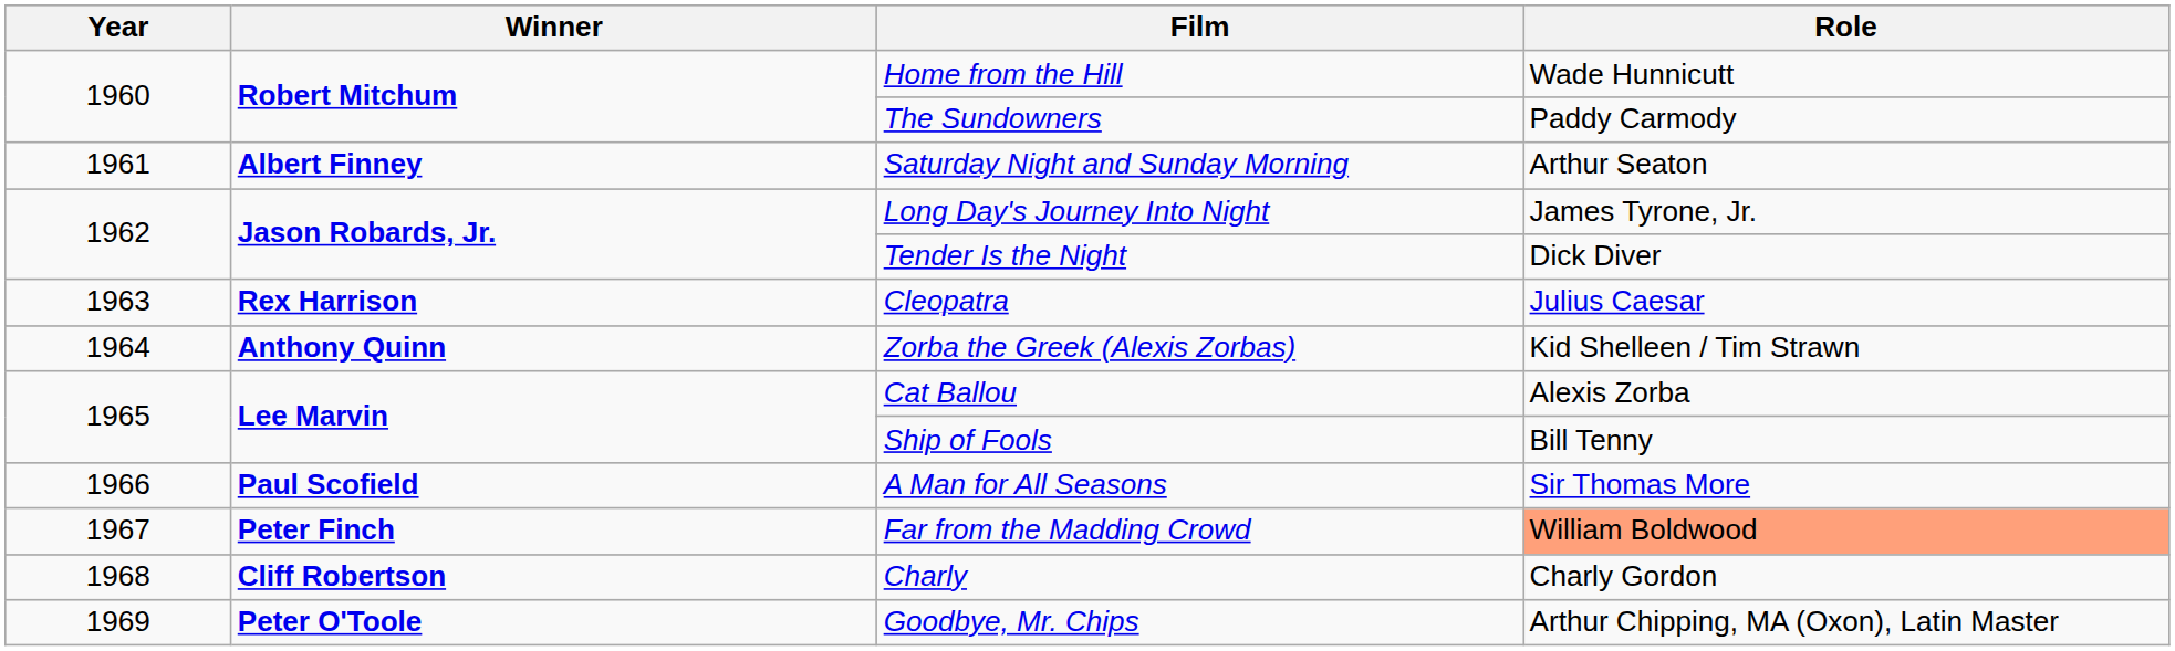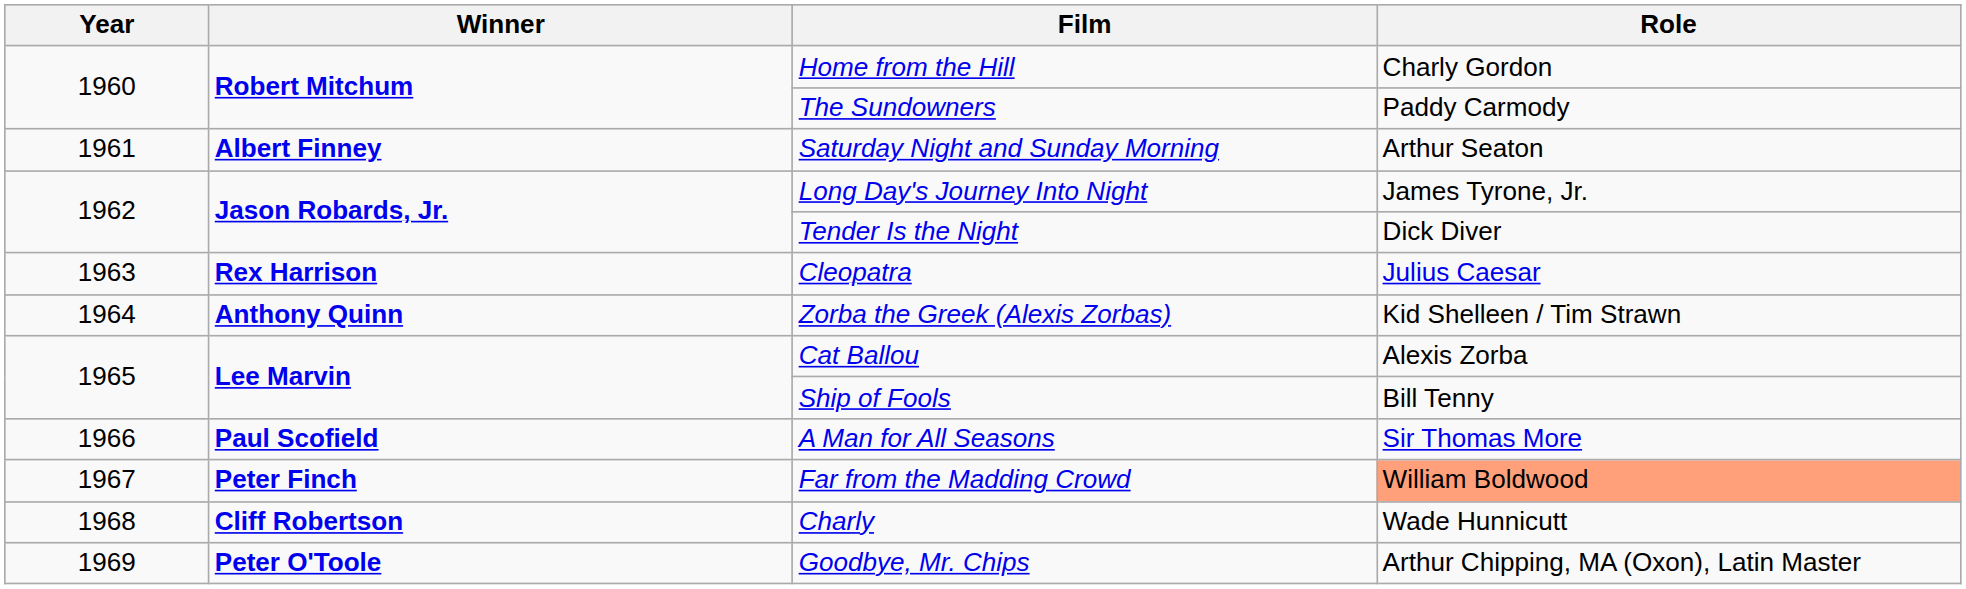Home from the Hill | Role: Wade Hunnicutt -> Charly Gordon
Charly | Role: Charly Gordon -> Wade Hunnicutt
